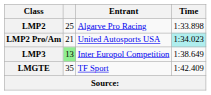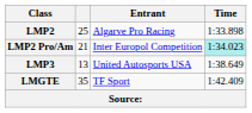LMP2 Pro/Am | Entrant: United Autosports USA -> Inter Europol Competition
LMP3 | column 2: lightgreen background -> no background
LMP3 | Entrant: Inter Europol Competition -> United Autosports USA
